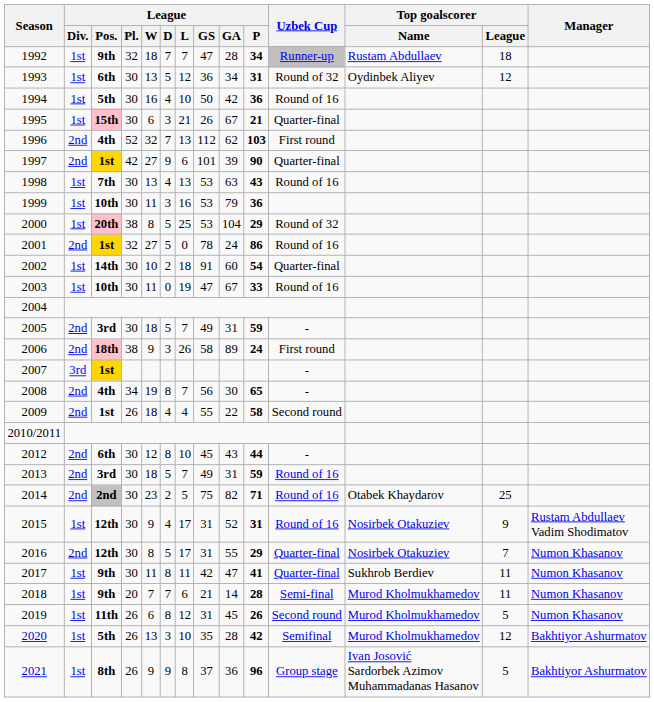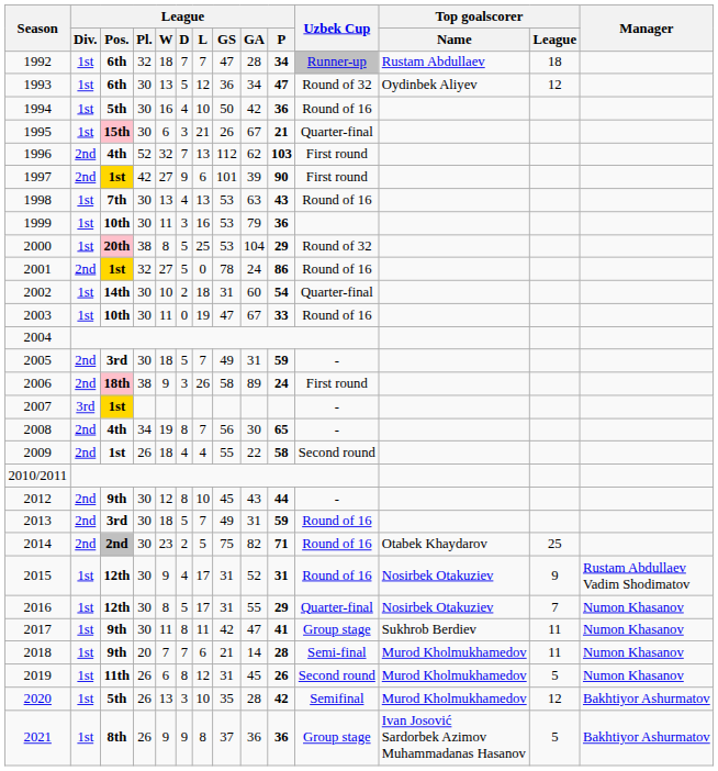1992 | League / Pos.: 9th -> 6th
1993 | League / P: 31 -> 47
1997 | Uzbek Cup: Quarter-final -> First round
2002 | League / GS: 91 -> 31
2012 | League / Pos.: 6th -> 9th
2016 | League / Div.: 2nd -> 1st
2017 | Uzbek Cup: Quarter-final -> Group stage
2021 | League / P: 96 -> 36
